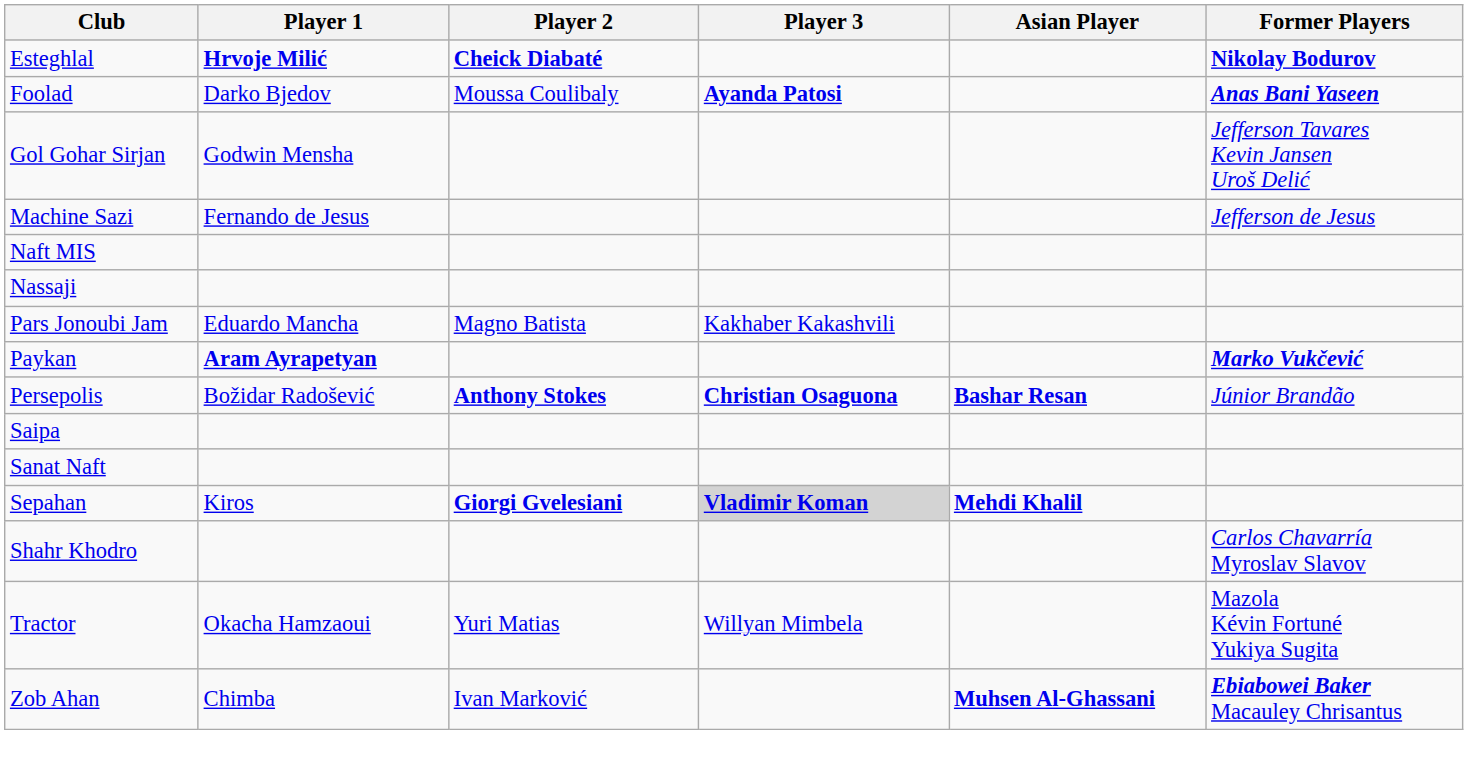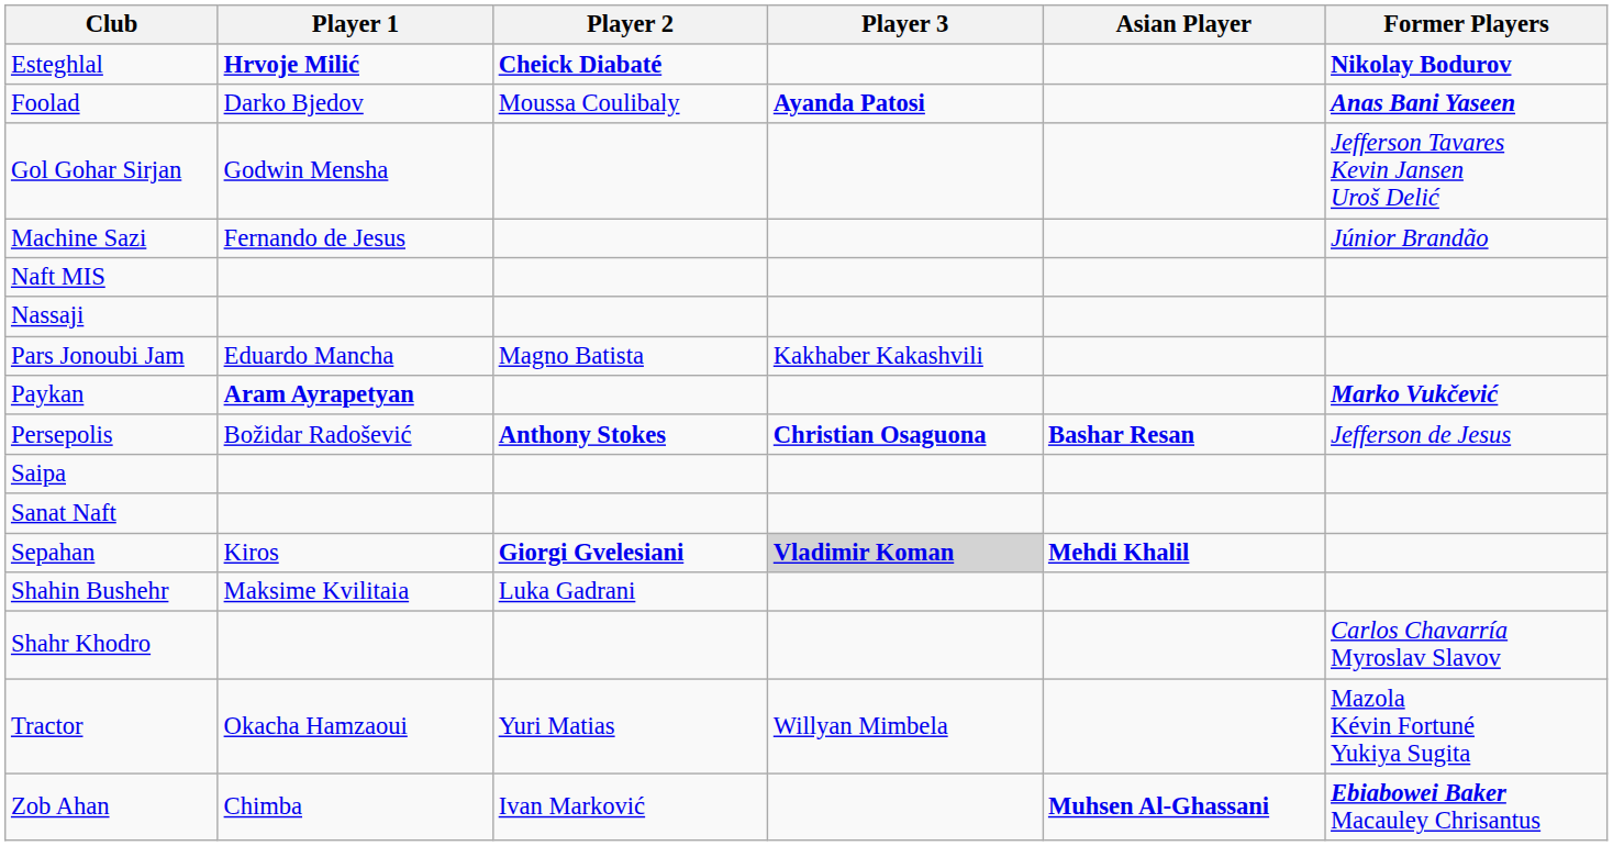Machine Sazi | Former Players: Jefferson de Jesus -> Júnior Brandão
Persepolis | Former Players: Júnior Brandão -> Jefferson de Jesus
+ row: Shahin Bushehr | Maksime Kvilitaia | Luka Gadrani
